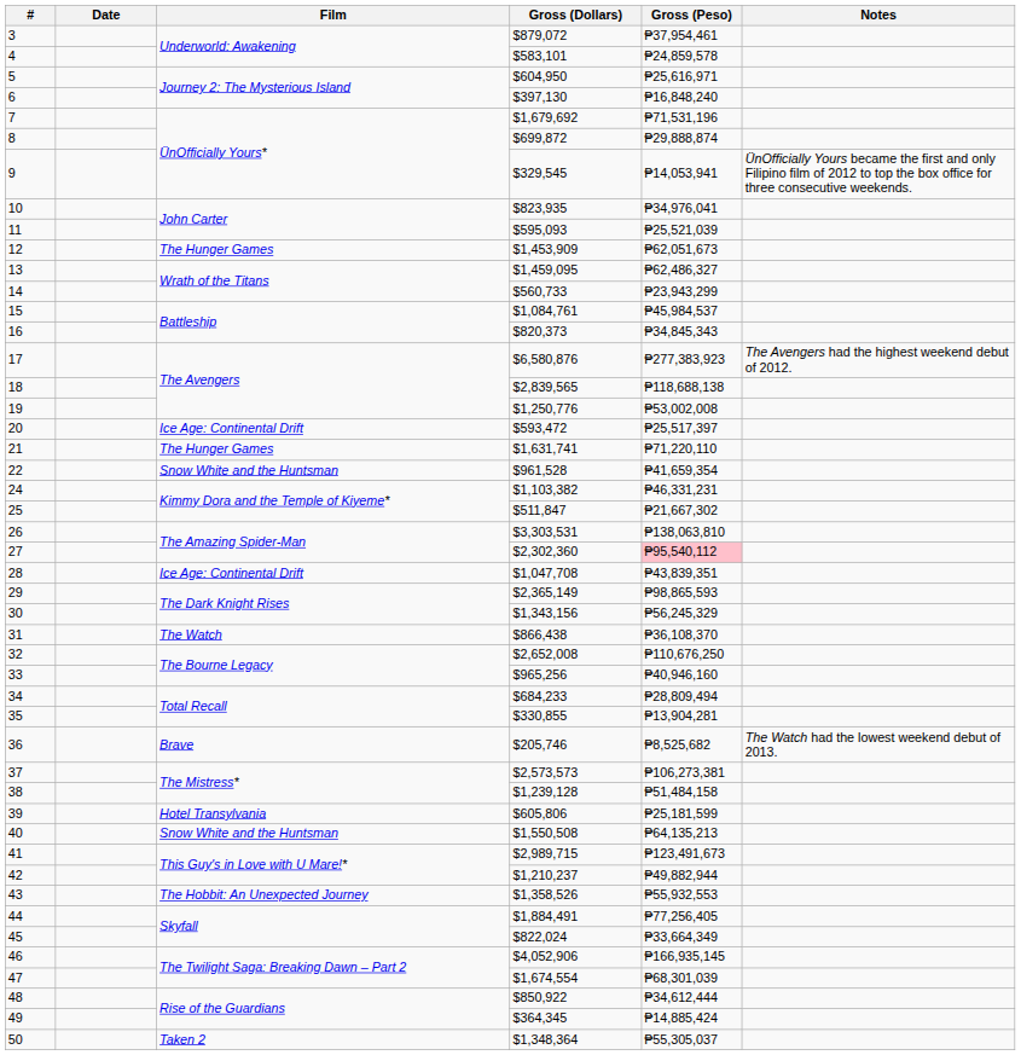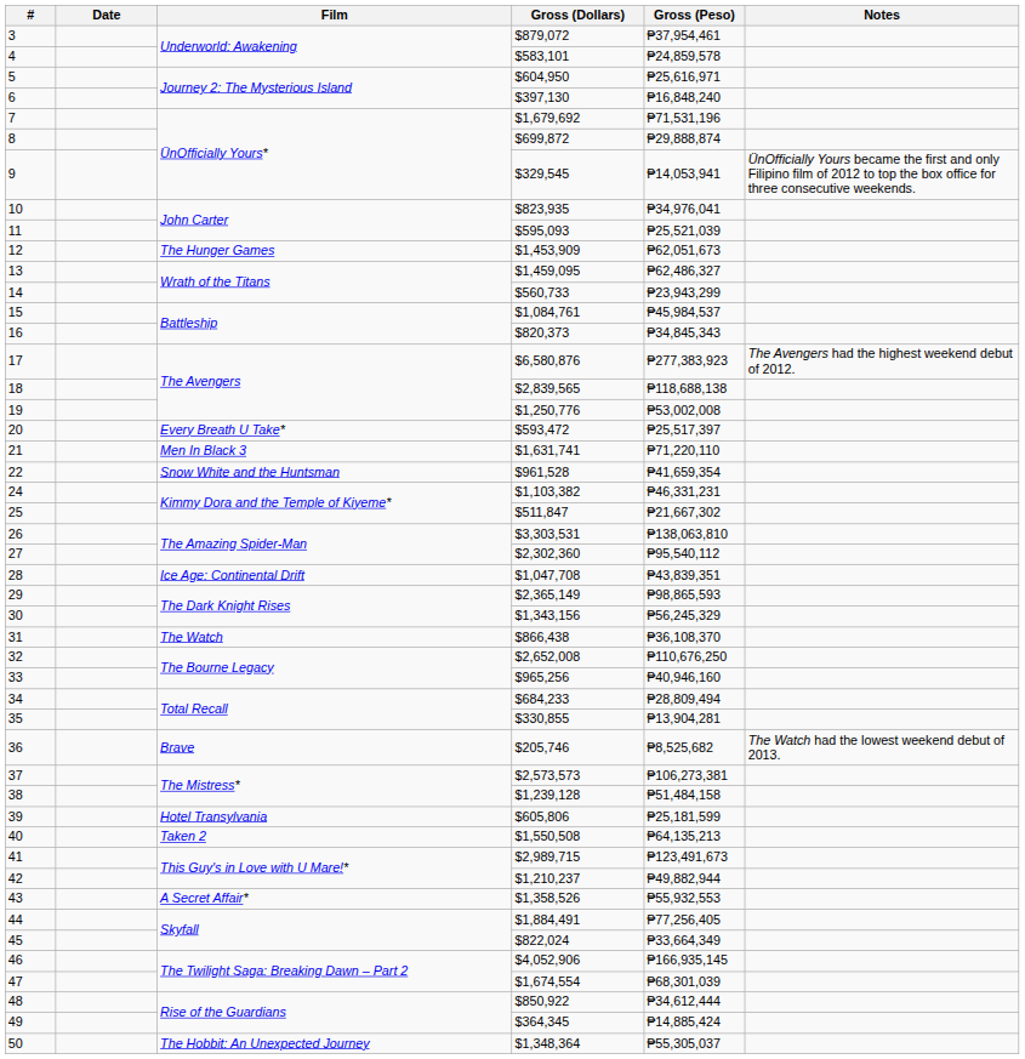20 | Film: Ice Age: Continental Drift -> Every Breath U Take*
21 | Film: The Hunger Games -> Men In Black 3
27 | Gross (Peso): pink background -> no background
40 | Film: Snow White and the Huntsman -> Taken 2
43 | Film: The Hobbit: An Unexpected Journey -> A Secret Affair*
50 | Film: Taken 2 -> The Hobbit: An Unexpected Journey
